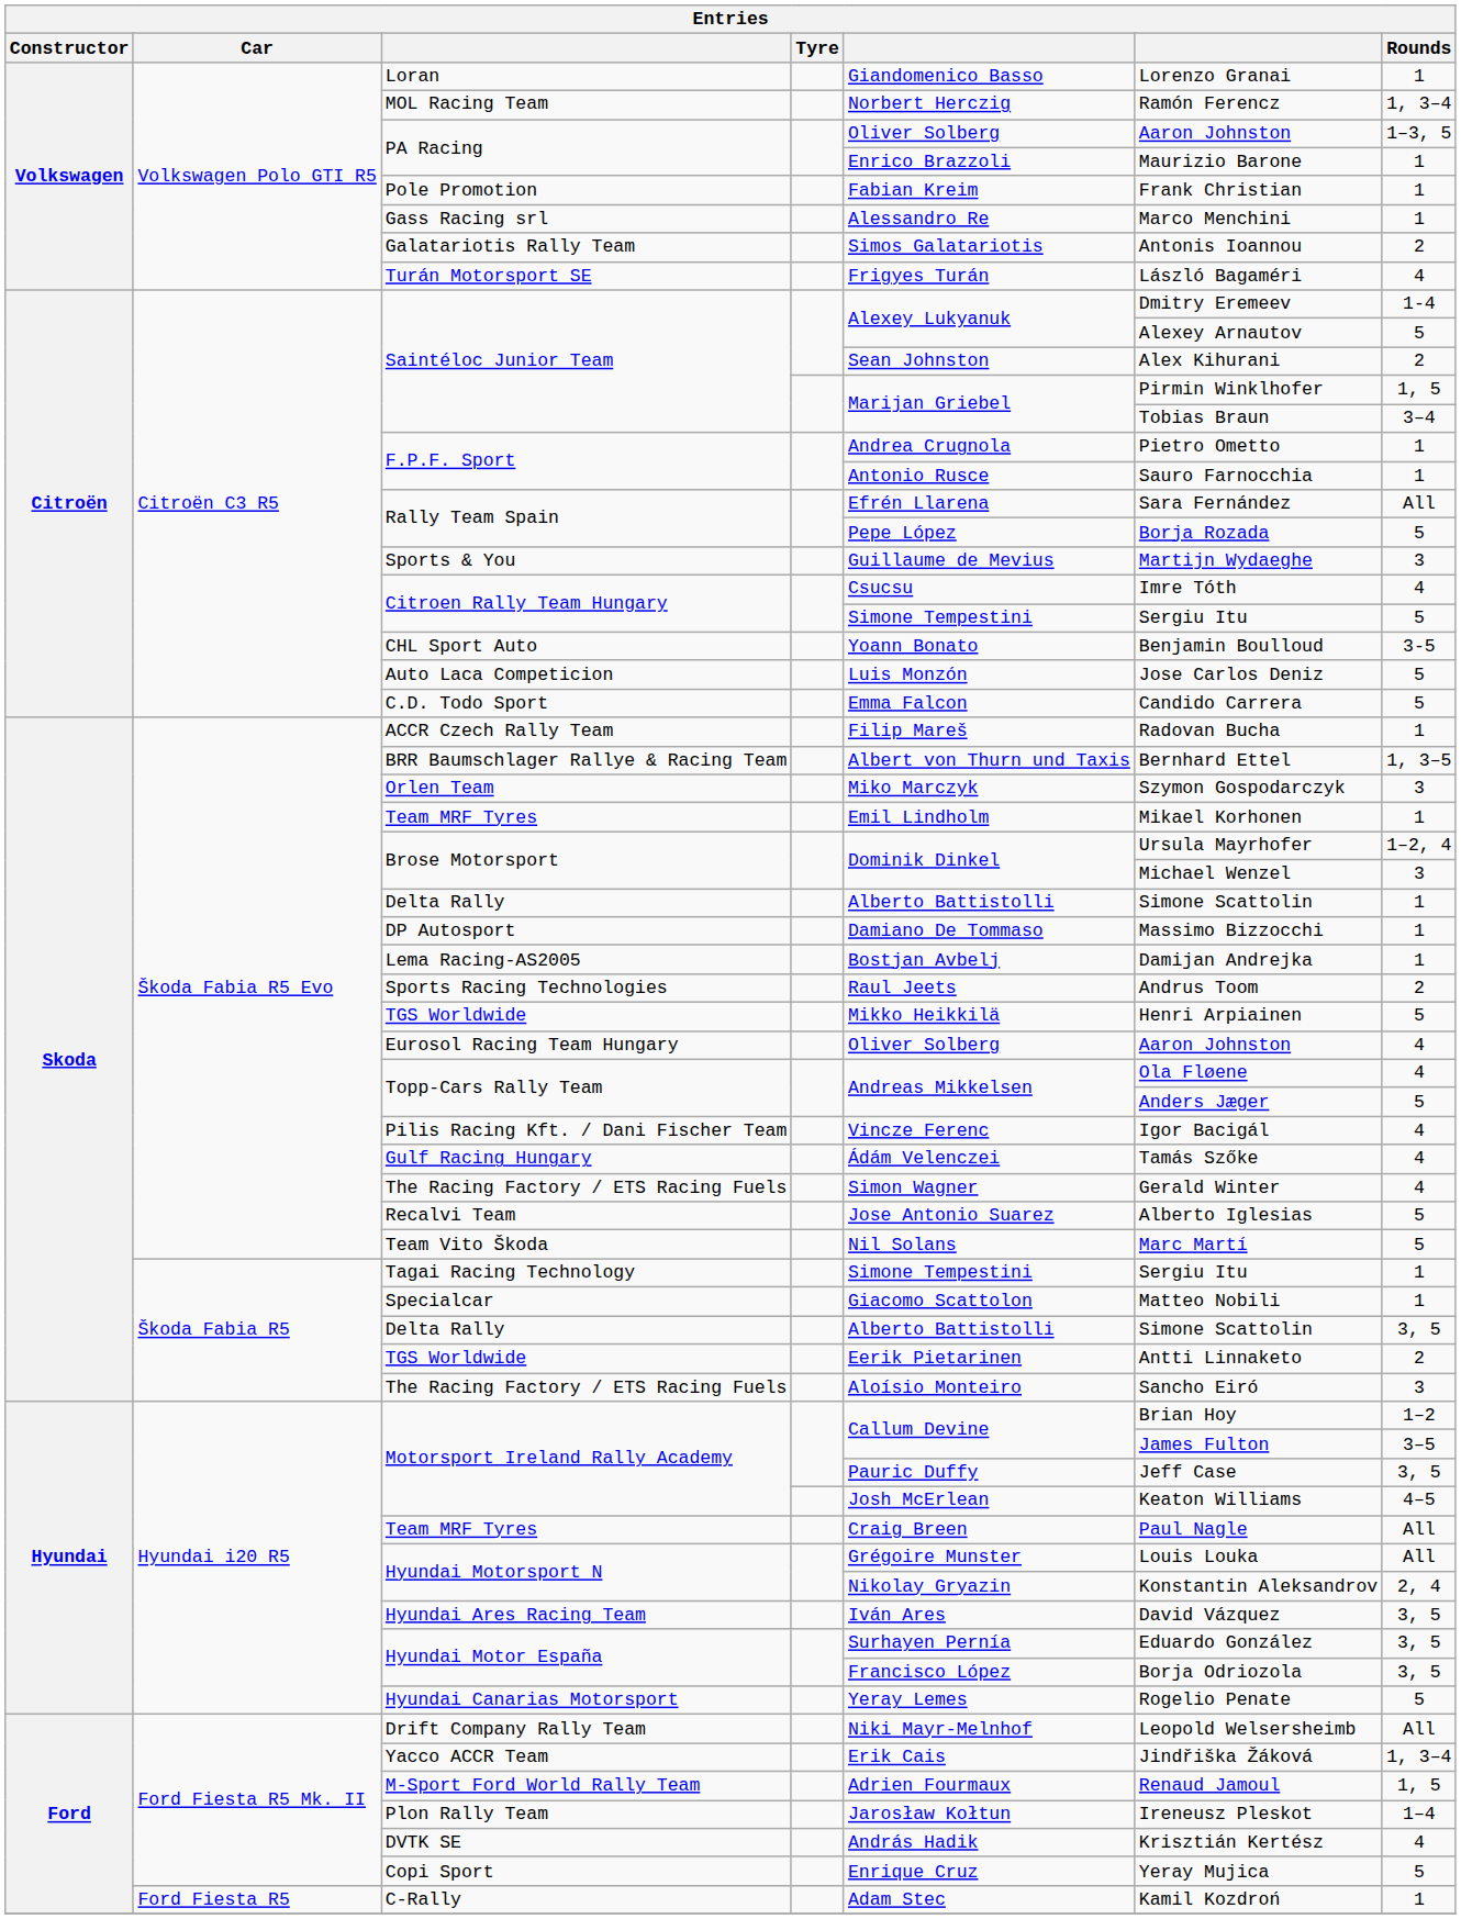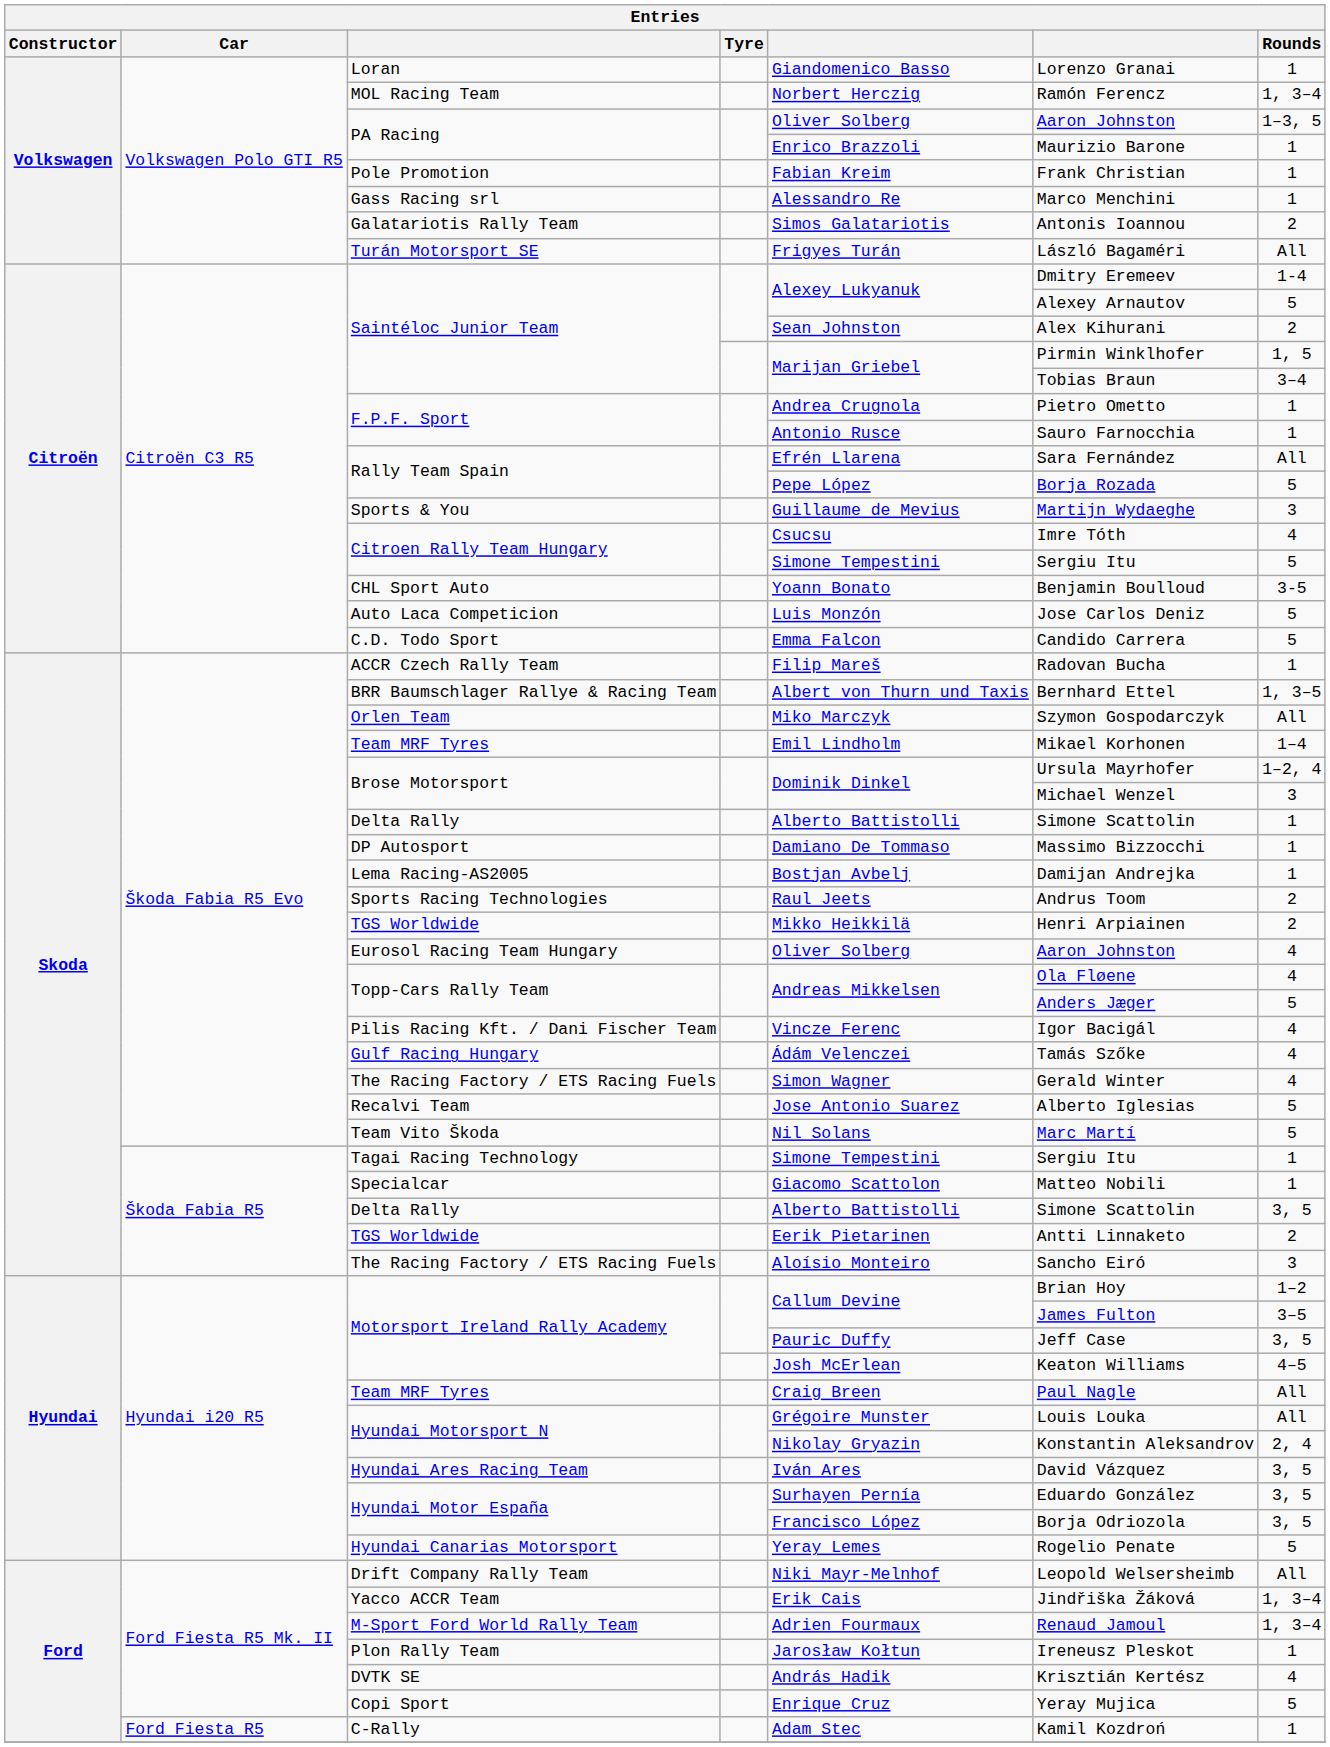Turán Motorsport SE | Rounds: 4 -> All
Orlen Team | Rounds: 3 -> All
Škoda Fabia R5 Evo / Team MRF Tyres | Rounds: 1 -> 1–4
Škoda Fabia R5 Evo / TGS Worldwide | Rounds: 5 -> 2
M-Sport Ford World Rally Team | Rounds: 1, 5 -> 1, 3–4
Plon Rally Team | Rounds: 1–4 -> 1
